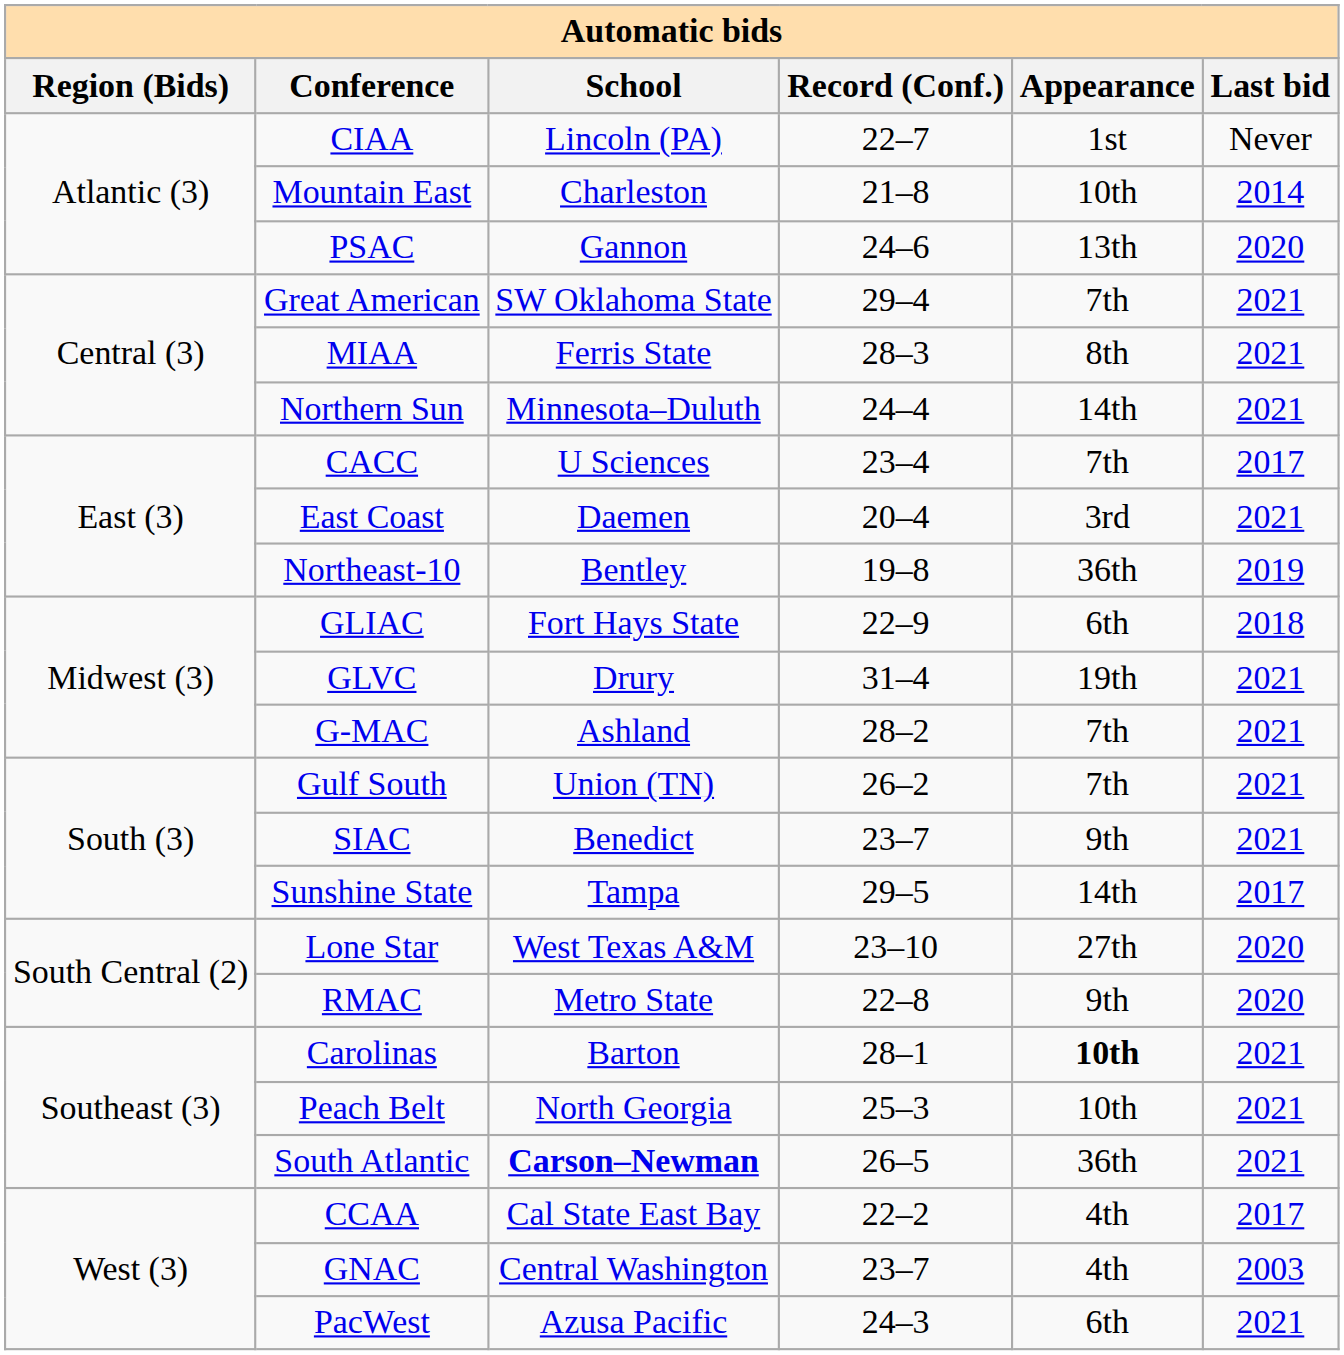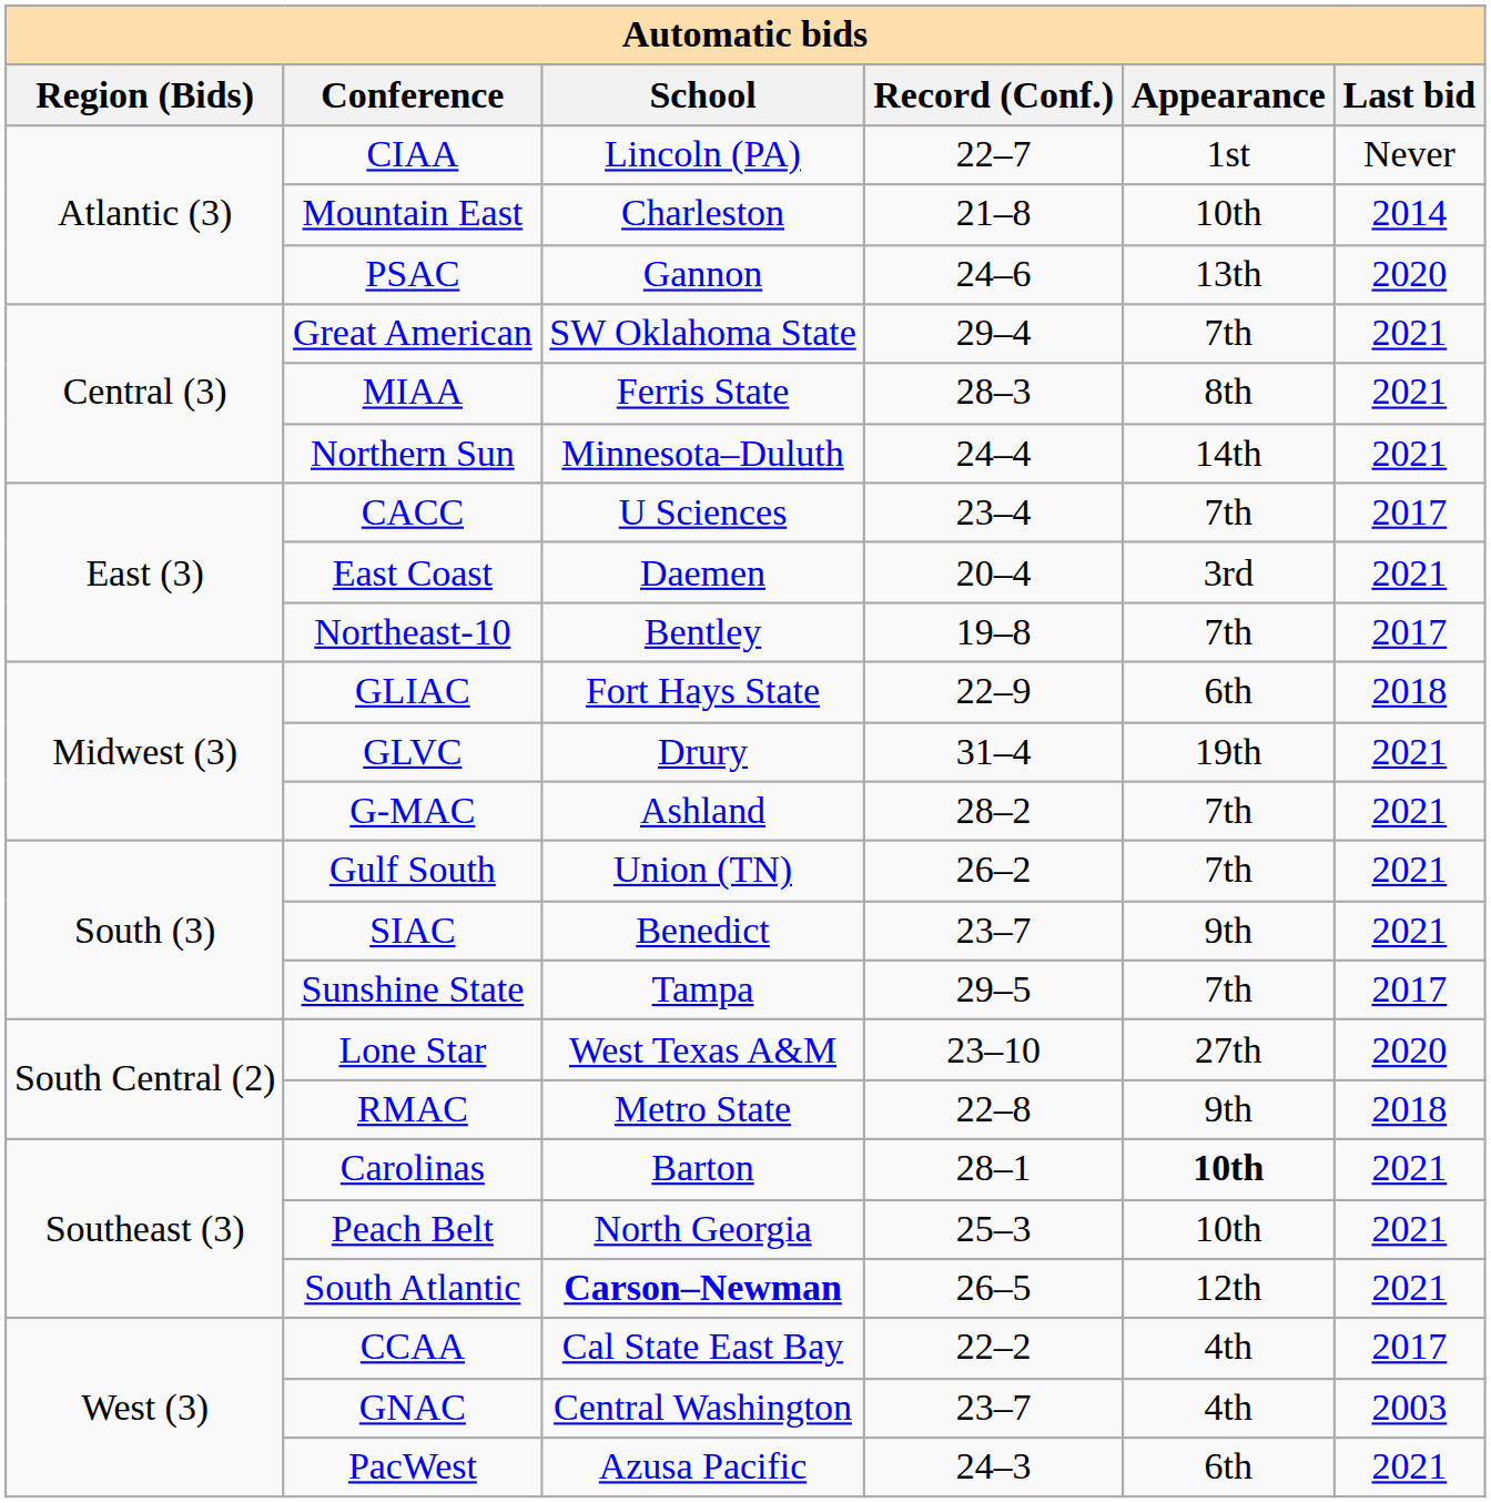Northeast-10 | Appearance: 36th -> 7th
Northeast-10 | Last bid: 2019 -> 2017
Sunshine State | Appearance: 14th -> 7th
RMAC | Last bid: 2020 -> 2018
South Atlantic | Appearance: 36th -> 12th
